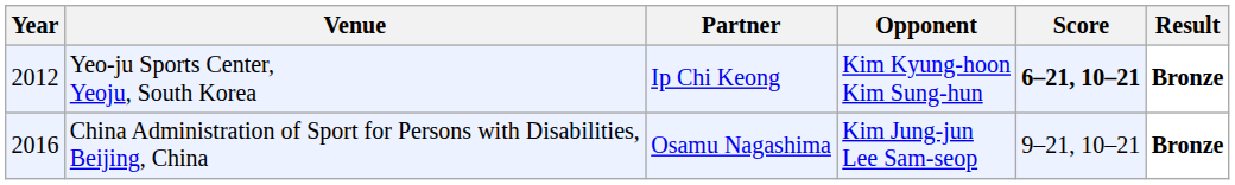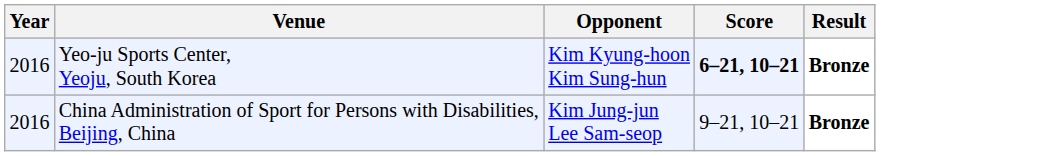- column: Partner | Ip Chi Keong | Osamu Nagashima
Yeo-ju Sports Center, Yeoju, South Korea | Year: 2012 -> 2016
